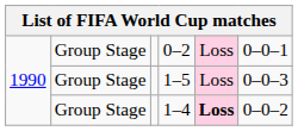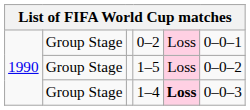1–5 | column 6: 0–0–3 -> 0–0–2
1–4 | column 6: 0–0–2 -> 0–0–3
